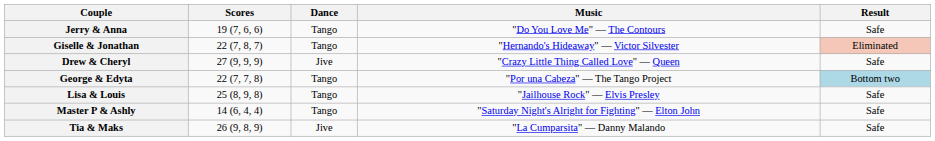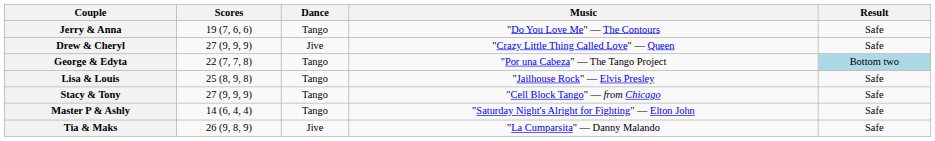- row: Giselle & Jonathan | 22 (7, 8, 7) | Tango | "Hernando's Hideaway" — Victor Silvester | Eliminated
+ row: Stacy & Tony | 27 (9, 9, 9) | Tango | "Cell Block Tango" — from Chicago | Safe
